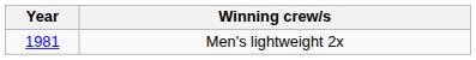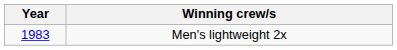Men's lightweight 2x | Year: 1981 -> 1983
